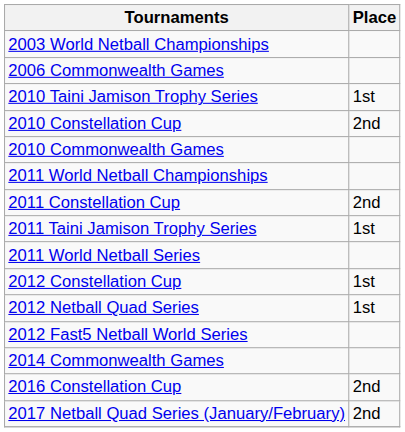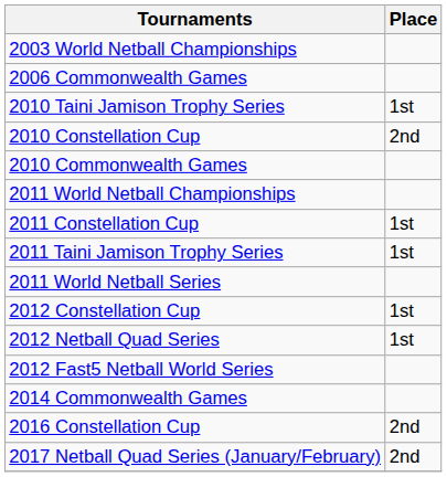2011 Constellation Cup | Place: 2nd -> 1st
